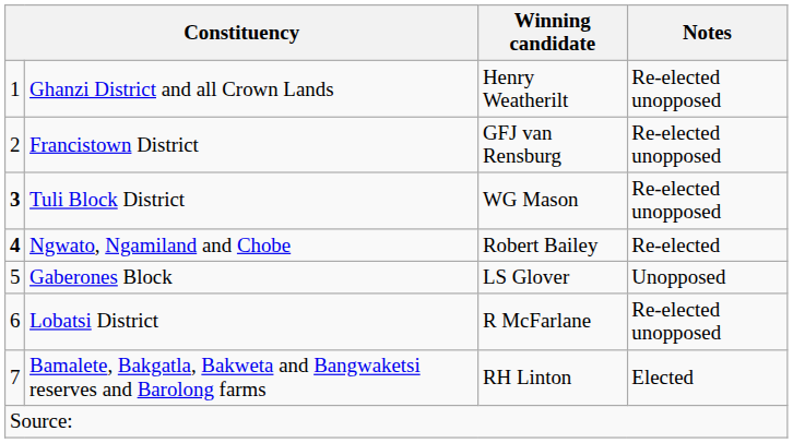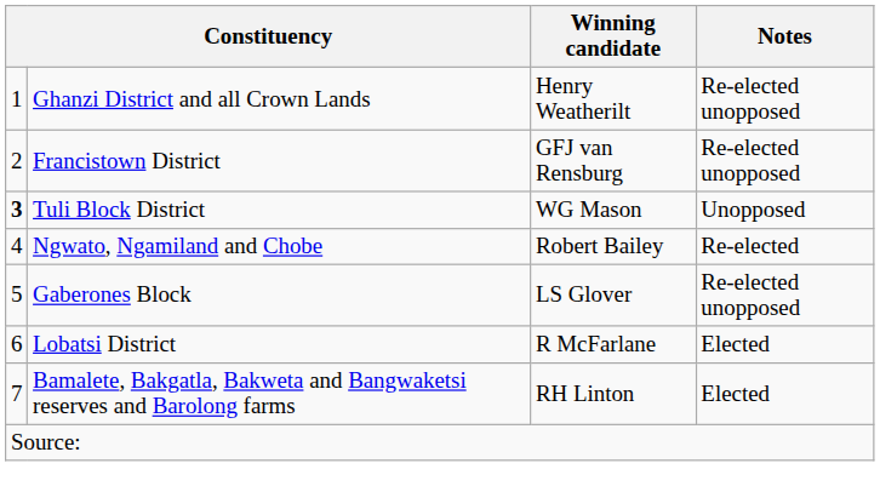Tuli Block District | Notes: Re-elected unopposed -> Unopposed
Ngwato, Ngamiland and Chobe | column 1: bold -> normal
Gaberones Block | Notes: Unopposed -> Re-elected unopposed
Lobatsi District | Notes: Re-elected unopposed -> Elected
